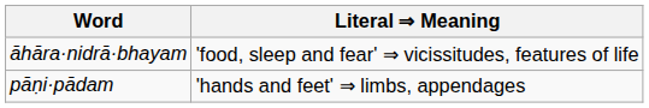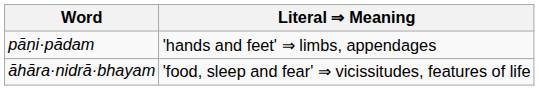rows swapped: pāṇi·pādam <-> āhāra·nidrā·bhayam
